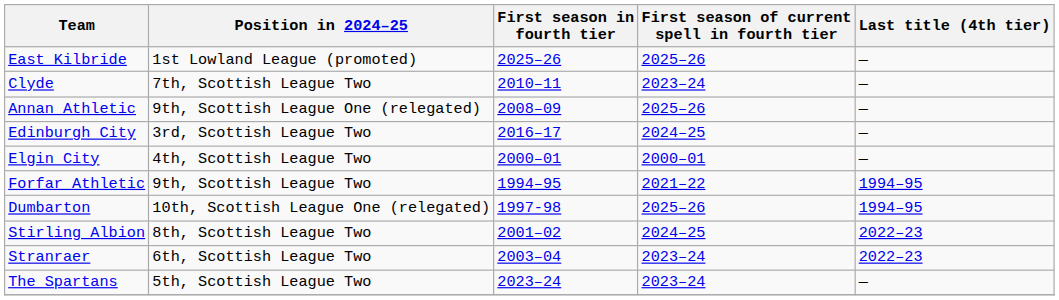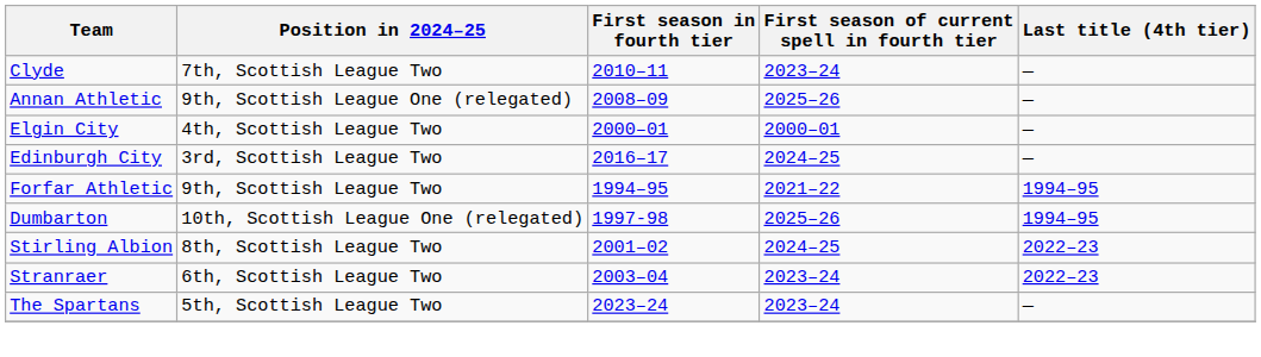- row: East Kilbride | 1st Lowland League (promoted) | 2025–26 | 2025–26 | —
rows swapped: Edinburgh City <-> Elgin City
